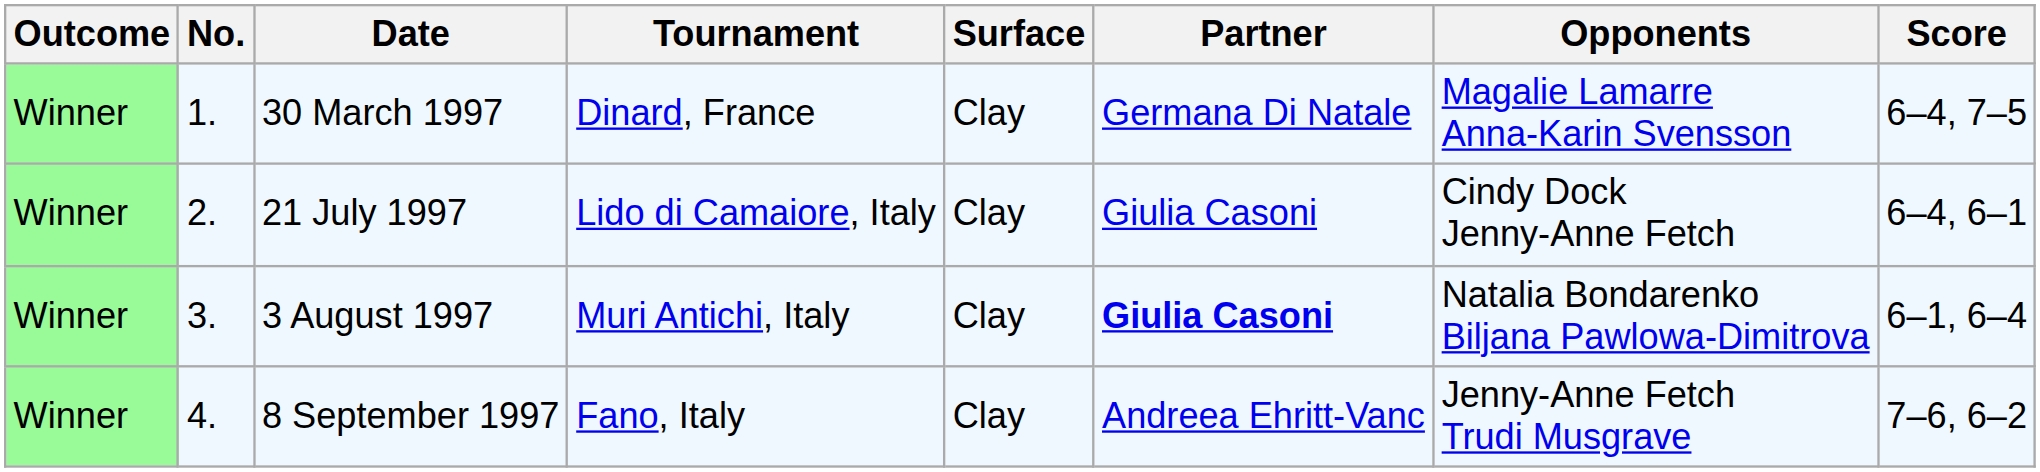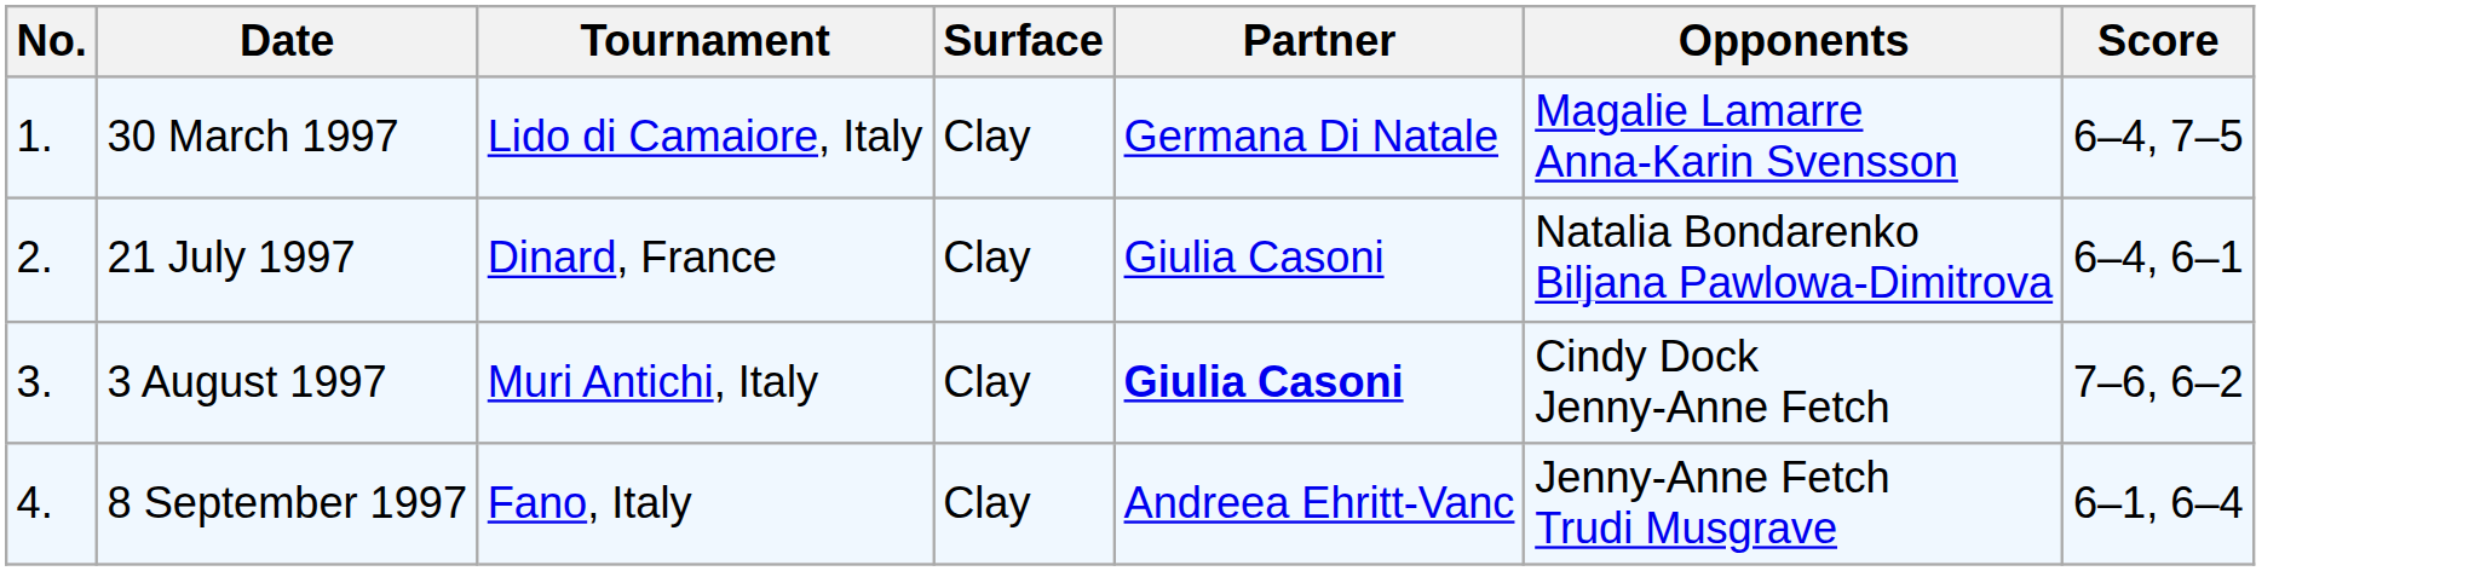- column: Outcome | Winner | Winner | Winner | Winner
30 March 1997 | Tournament: Dinard, France -> Lido di Camaiore, Italy
21 July 1997 | Tournament: Lido di Camaiore, Italy -> Dinard, France
21 July 1997 | Opponents: Cindy Dock Jenny-Anne Fetch -> Natalia Bondarenko Biljana Pawlowa-Dimitrova
3 August 1997 | Opponents: Natalia Bondarenko Biljana Pawlowa-Dimitrova -> Cindy Dock Jenny-Anne Fetch
3 August 1997 | Score: 6–1, 6–4 -> 7–6, 6–2
8 September 1997 | Score: 7–6, 6–2 -> 6–1, 6–4
